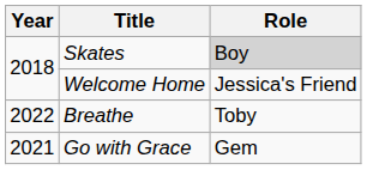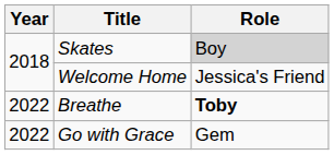Breathe | Role: normal -> bold
Go with Grace | Year: 2021 -> 2022
